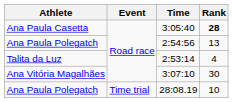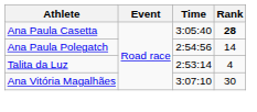2:54:56 | Rank: 13 -> 14
- row: Ana Paula Polegatch | Time trial | 28:08.19 | 10
